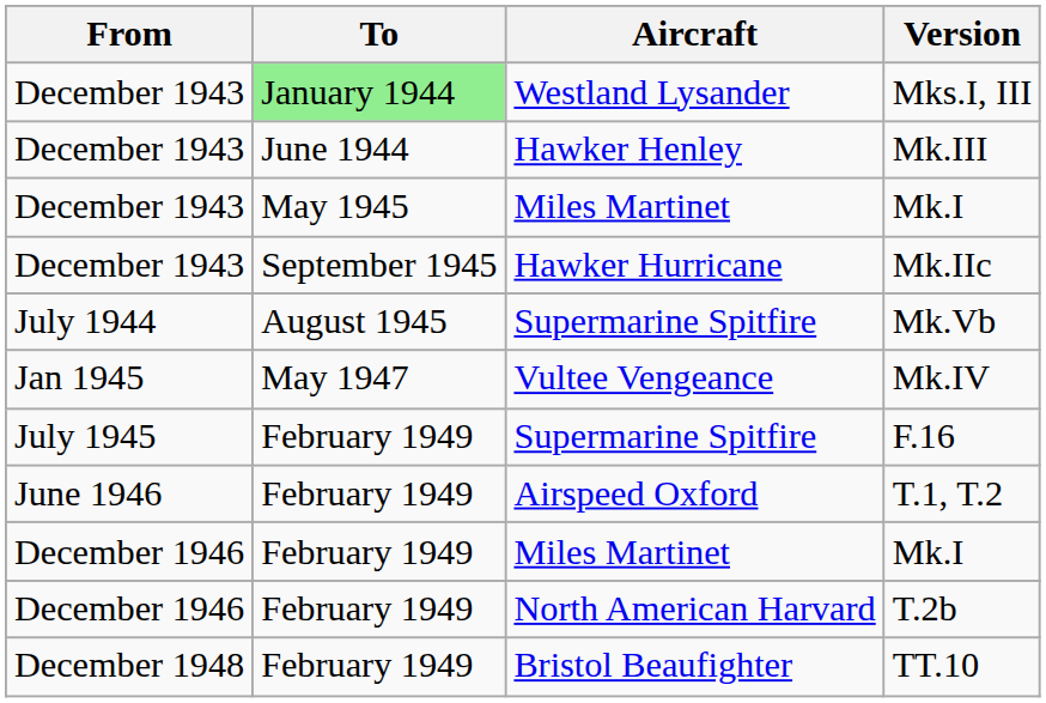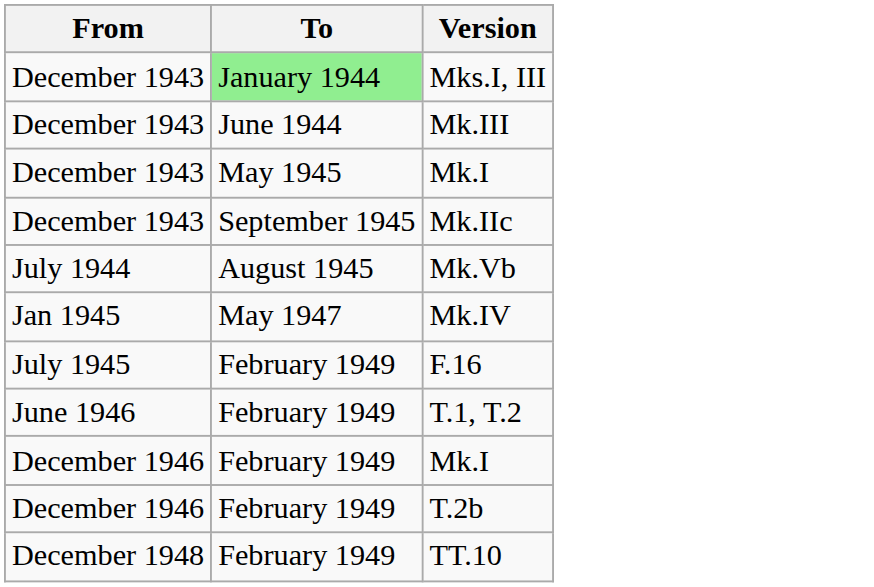- column: Aircraft | Westland Lysander | Hawker Henley | Miles Martinet | Hawker Hurricane | Supermarine Spitfire | Vultee Vengeance | Supermarine Spitfire | Airspeed Oxford | Miles Martinet | North American Harvard | Bristol Beaufighter
